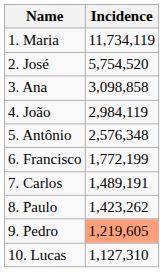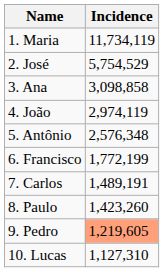2. José | Incidence: 5,754,520 -> 5,754,529
4. João | Incidence: 2,984,119 -> 2,974,119
8. Paulo | Incidence: 1,423,262 -> 1,423,260
